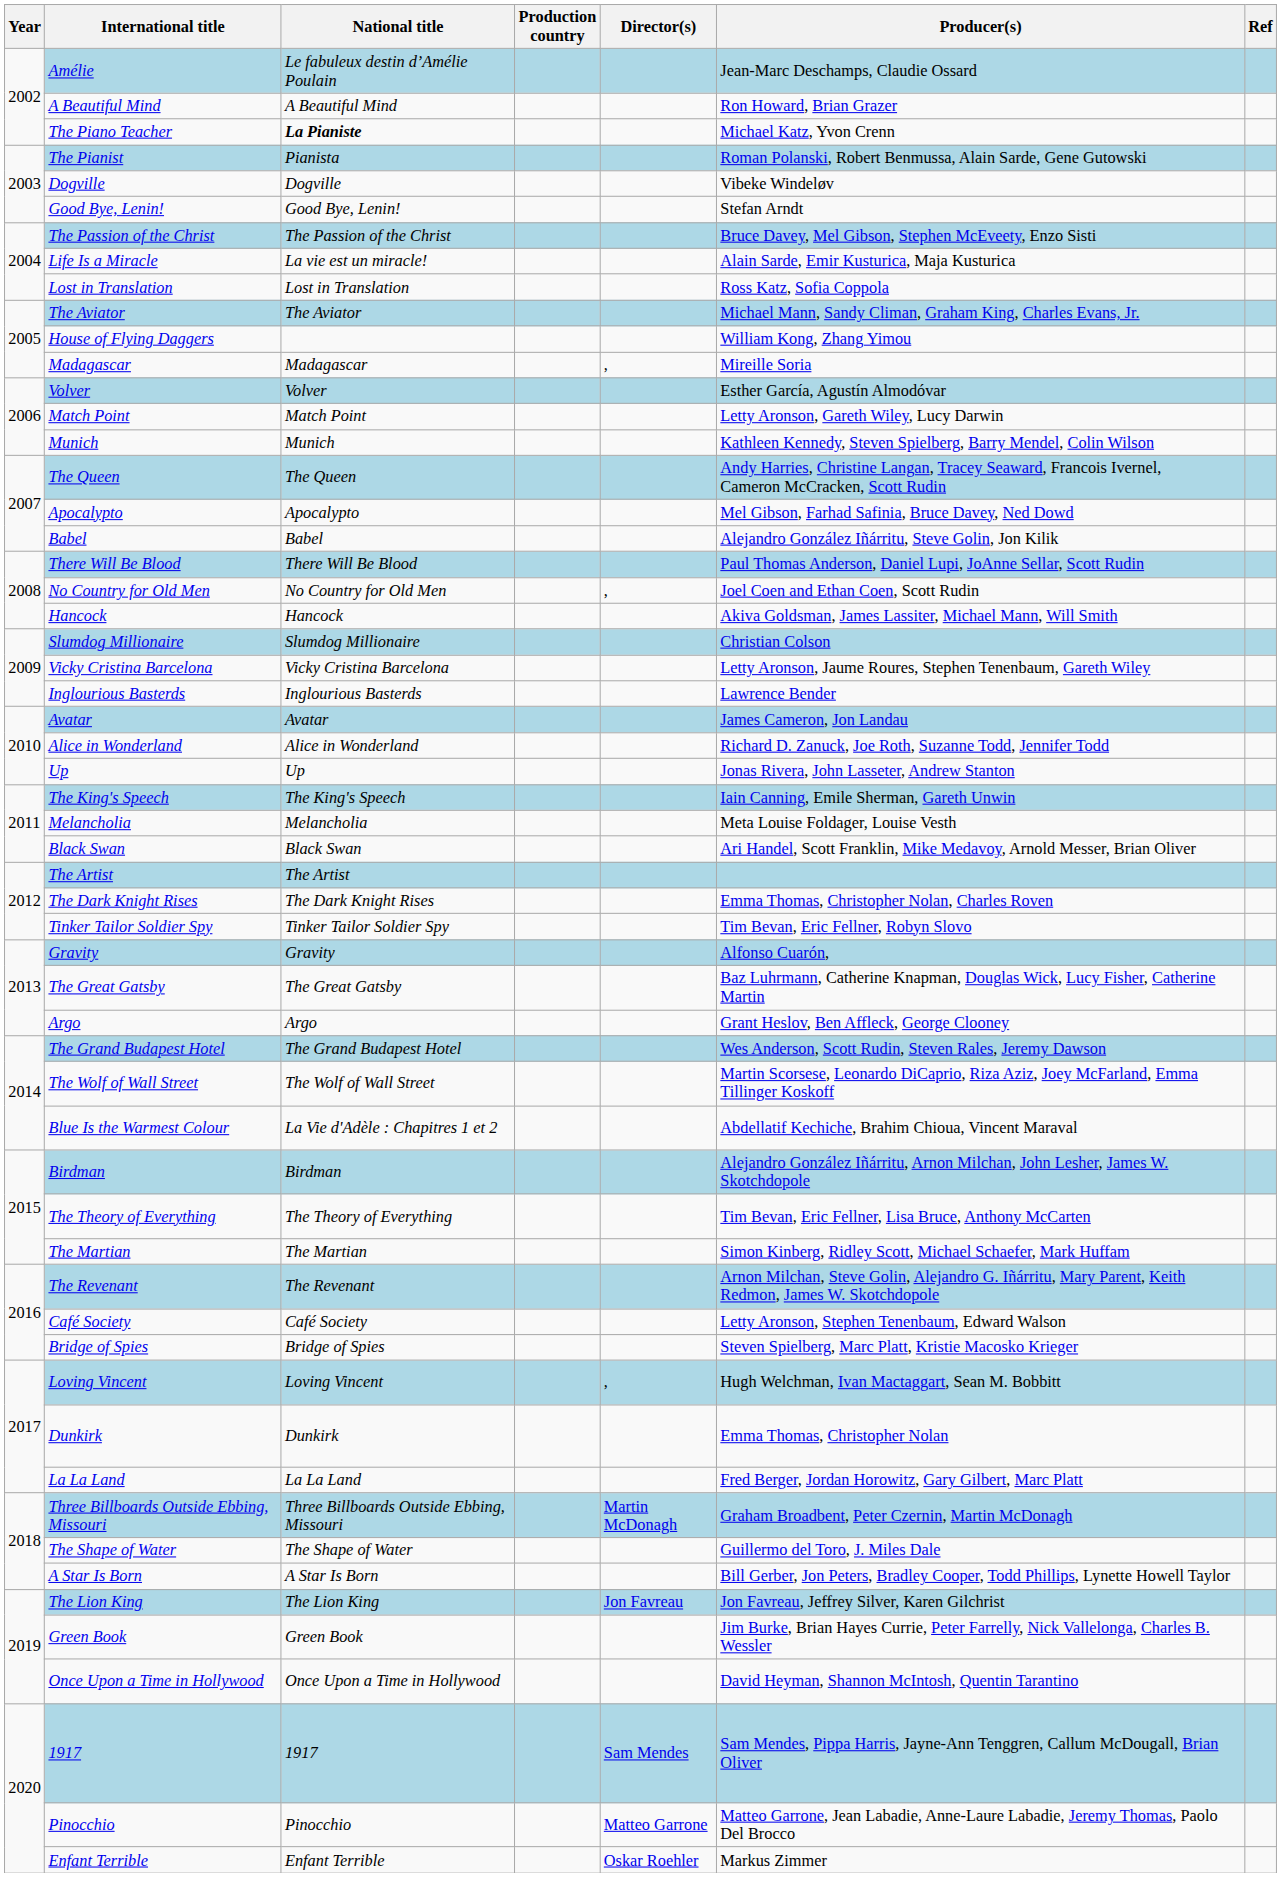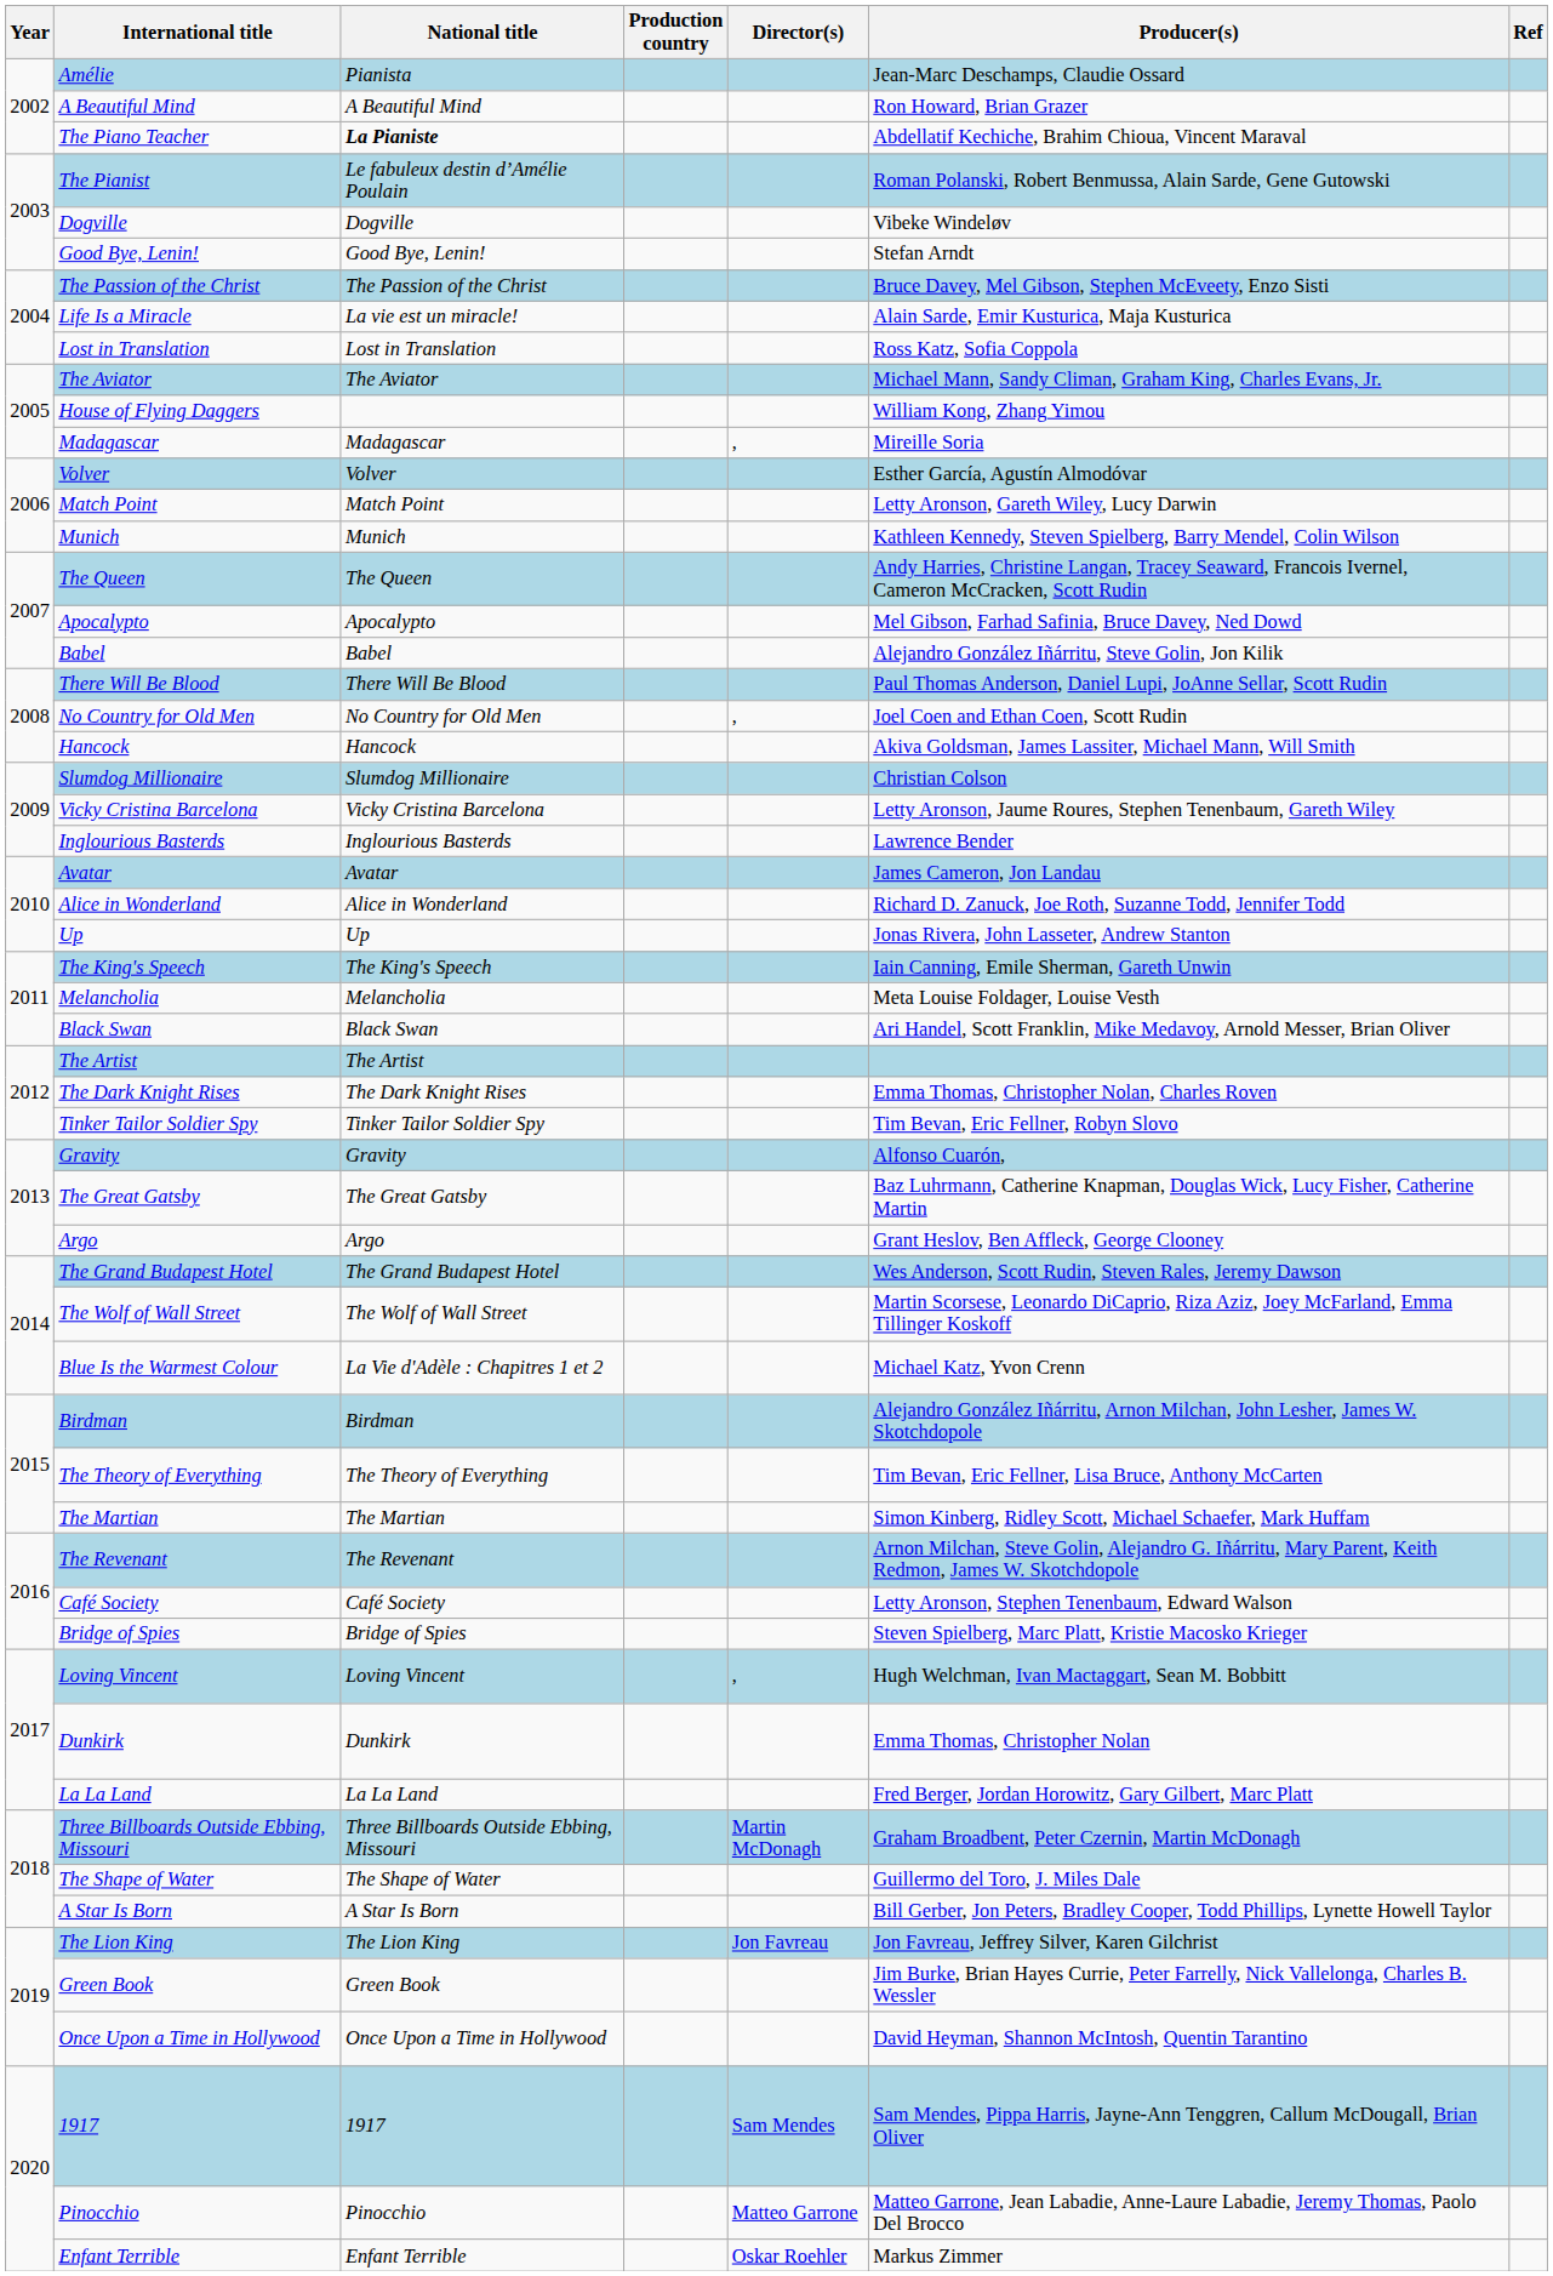Amélie | National title: Le fabuleux destin d’Amélie Poulain -> Pianista
The Piano Teacher | Producer(s): Michael Katz, Yvon Crenn -> Abdellatif Kechiche, Brahim Chioua, Vincent Maraval
The Pianist | National title: Pianista -> Le fabuleux destin d’Amélie Poulain
Blue Is the Warmest Colour | Producer(s): Abdellatif Kechiche, Brahim Chioua, Vincent Maraval -> Michael Katz, Yvon Crenn
